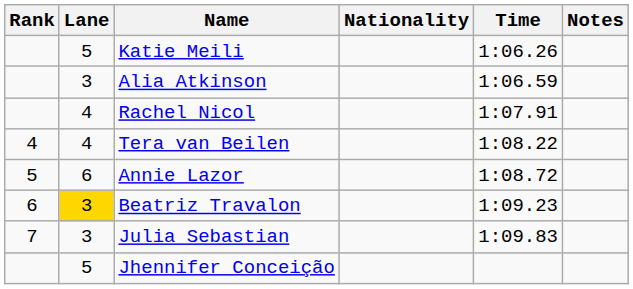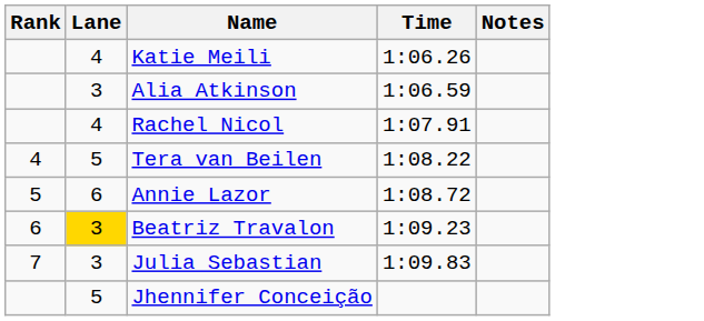- column: Nationality
Katie Meili | Lane: 5 -> 4
Tera van Beilen | Lane: 4 -> 5
